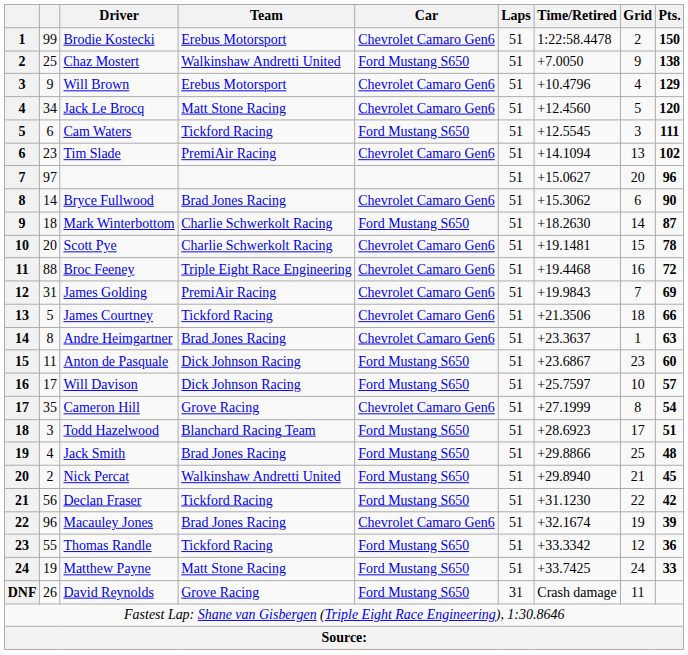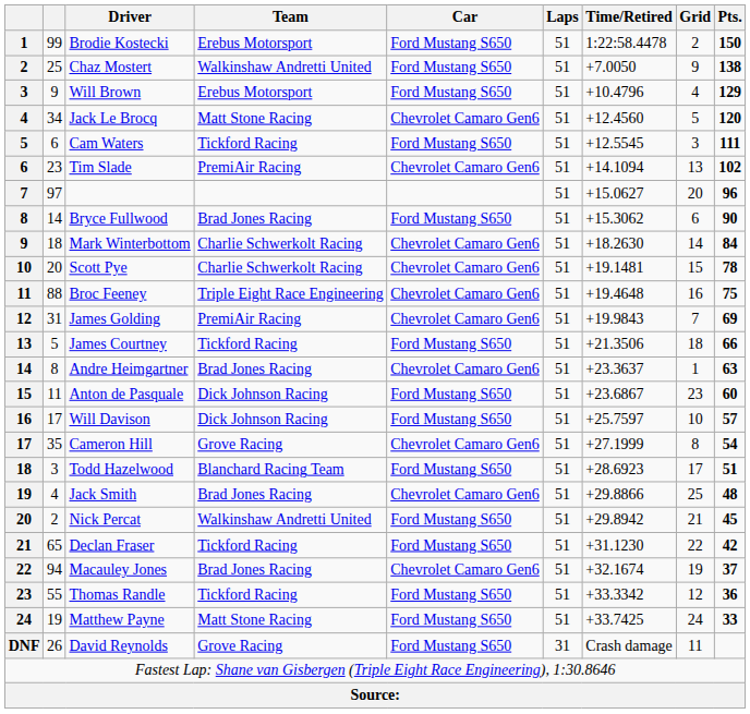Brodie Kostecki | Car: Chevrolet Camaro Gen6 -> Ford Mustang S650
Will Brown | Car: Chevrolet Camaro Gen6 -> Ford Mustang S650
Bryce Fullwood | Car: Chevrolet Camaro Gen6 -> Ford Mustang S650
Mark Winterbottom | Car: Ford Mustang S650 -> Chevrolet Camaro Gen6
Mark Winterbottom | Pts.: 87 -> 84
Broc Feeney | Time/Retired: +19.4468 -> +19.4648
Broc Feeney | Pts.: 72 -> 75
James Courtney | Car: Chevrolet Camaro Gen6 -> Ford Mustang S650
Jack Smith | Car: Ford Mustang S650 -> Chevrolet Camaro Gen6
Nick Percat | Time/Retired: +29.8940 -> +29.8942
Declan Fraser | column 2: 56 -> 65
Macauley Jones | column 2: 96 -> 94
Macauley Jones | Pts.: 39 -> 37
